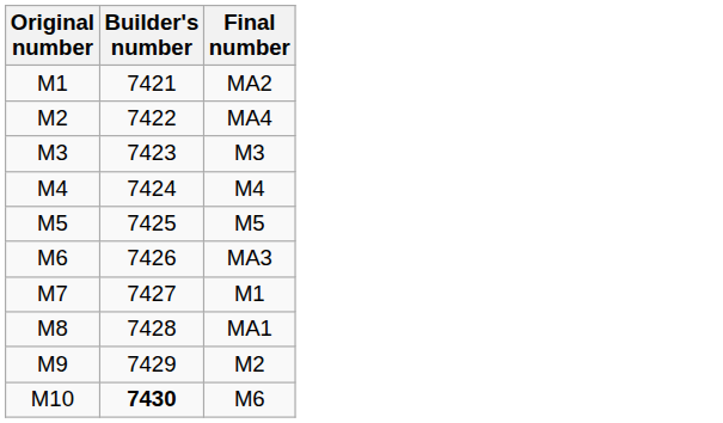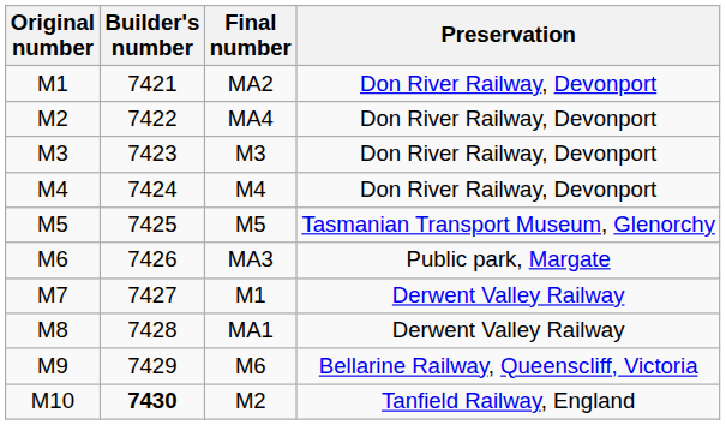+ column: Preservation | Don River Railway, Devonport | Don River Railway, Devonport | Don River Railway, Devonport | Don River Railway, Devonport | Tasmanian Transport Museum, Glenorchy | Public park, Margate | Derwent Valley Railway | Derwent Valley Railway | Bellarine Railway, Queenscliff, Victoria | Tanfield Railway, England
M9 | Final number: M2 -> M6
M10 | Final number: M6 -> M2
